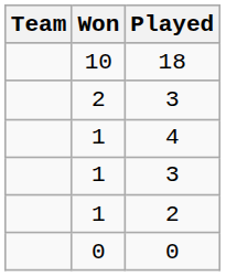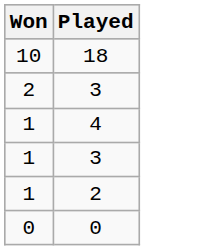- column: Team
